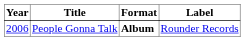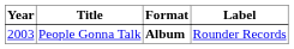People Gonna Talk | Year: 2006 -> 2003
